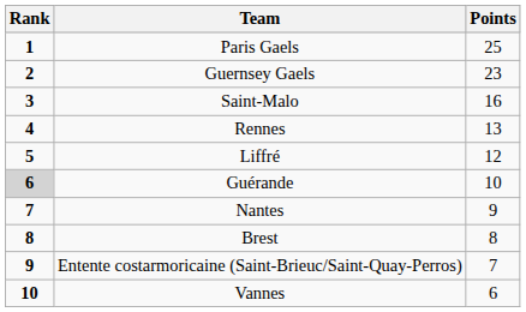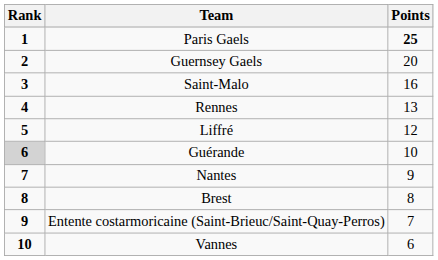Paris Gaels | Points: normal -> bold
Guernsey Gaels | Points: 23 -> 20
